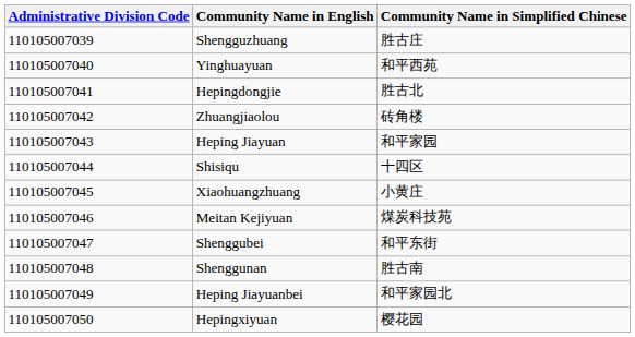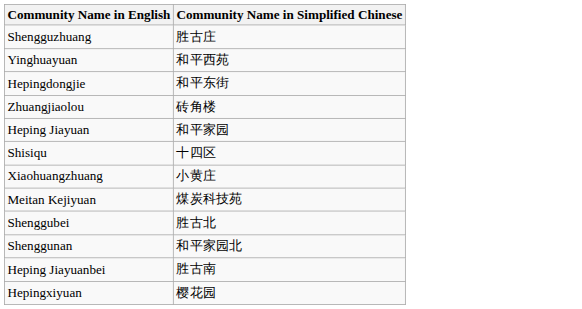- column: Administrative Division Code | 110105007039 | 110105007040 | 110105007041 | 110105007042 | 110105007043 | 110105007044 | 110105007045 | 110105007046 | 110105007047 | 110105007048 | 110105007049 | 110105007050
Hepingdongjie | Community Name in Simplified Chinese: 胜古北 -> 和平东街
Shenggubei | Community Name in Simplified Chinese: 和平东街 -> 胜古北
Shenggunan | Community Name in Simplified Chinese: 胜古南 -> 和平家园北
Heping Jiayuanbei | Community Name in Simplified Chinese: 和平家园北 -> 胜古南
